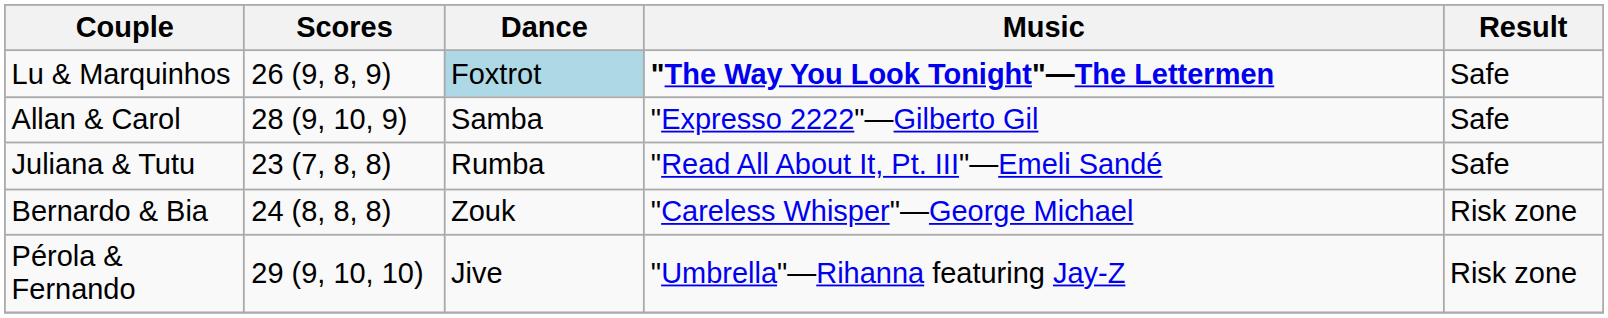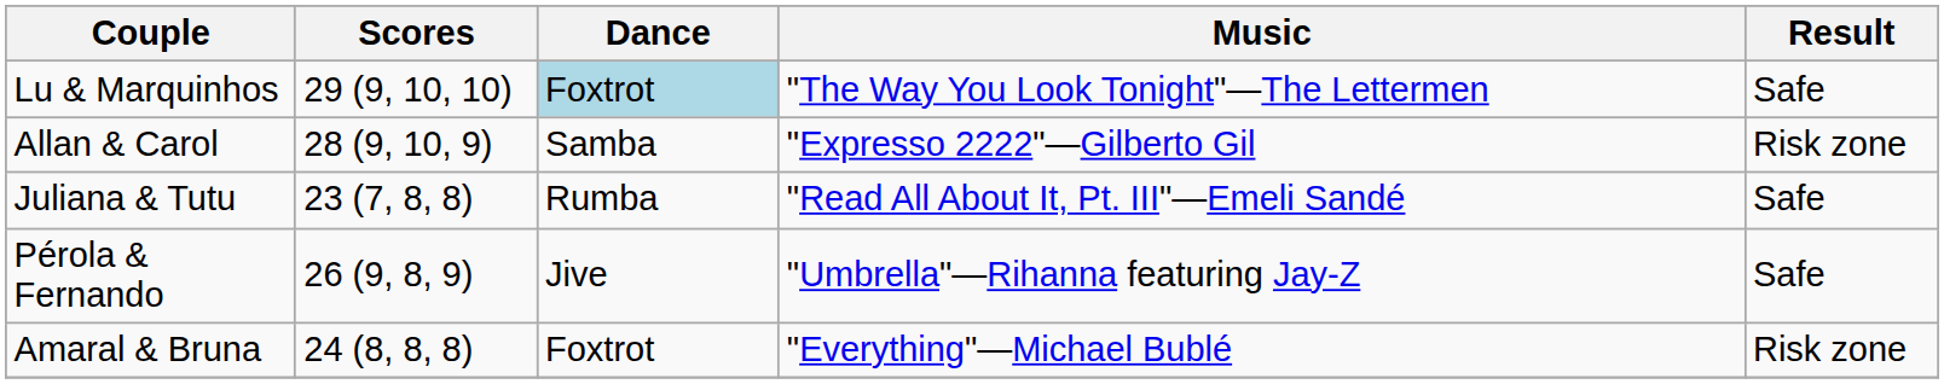Lu & Marquinhos | Scores: 26 (9, 8, 9) -> 29 (9, 10, 10)
Lu & Marquinhos | Music: bold -> normal
Allan & Carol | Result: Safe -> Risk zone
- row: Bernardo & Bia | 24 (8, 8, 8) | Zouk | "Careless Whisper"—George Michael | Risk zone
Pérola & Fernando | Scores: 29 (9, 10, 10) -> 26 (9, 8, 9)
Pérola & Fernando | Result: Risk zone -> Safe
+ row: Amaral & Bruna | 24 (8, 8, 8) | Foxtrot | "Everything"—Michael Bublé | Risk zone
